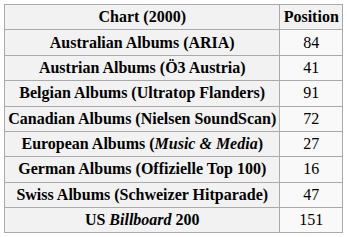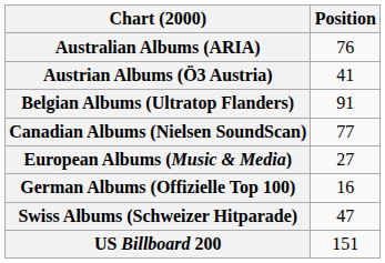Australian Albums (ARIA) | Position: 84 -> 76
Canadian Albums (Nielsen SoundScan) | Position: 72 -> 77
